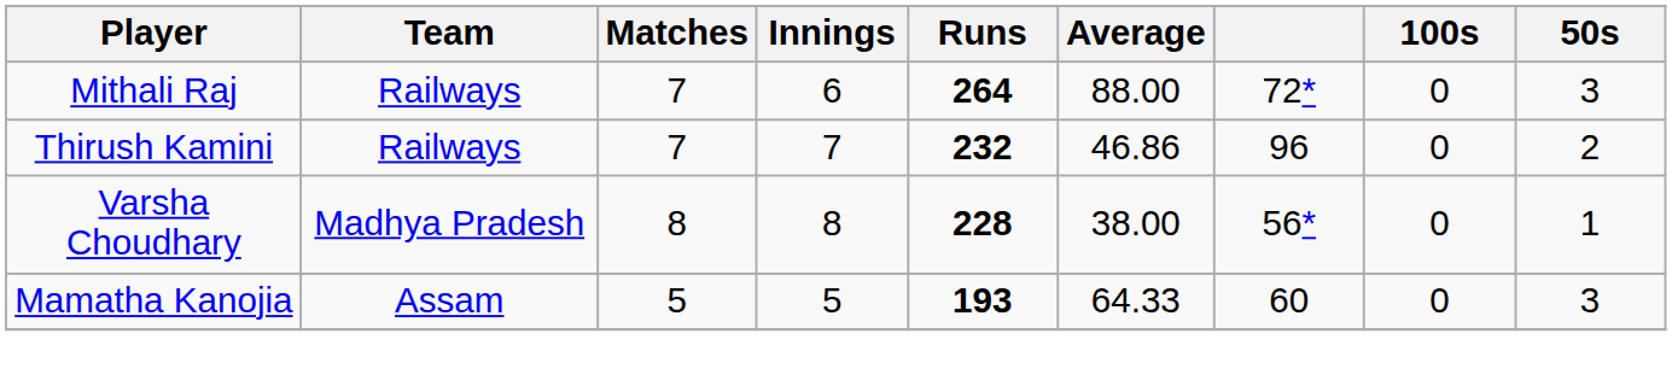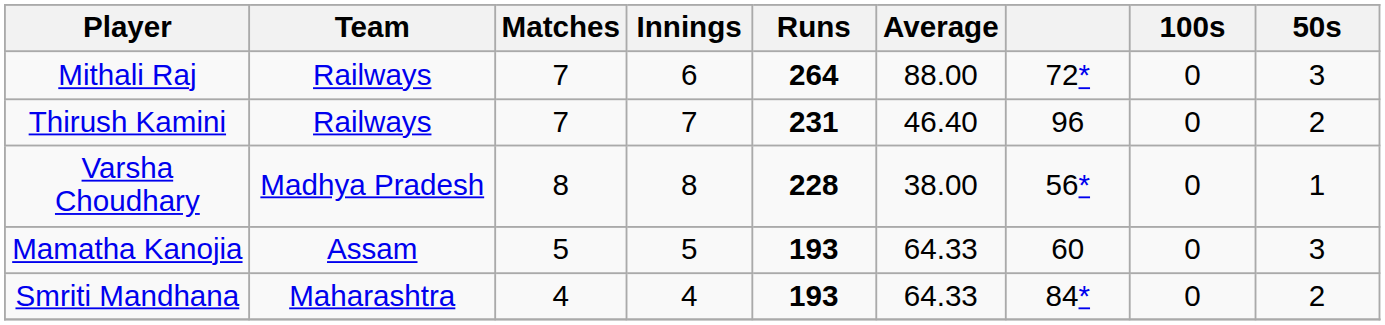Thirush Kamini | Runs: 232 -> 231
Thirush Kamini | Average: 46.86 -> 46.40
+ row: Smriti Mandhana | Maharashtra | 4 | 4 | 193 | 64.33 | 84* | 0 | 2
